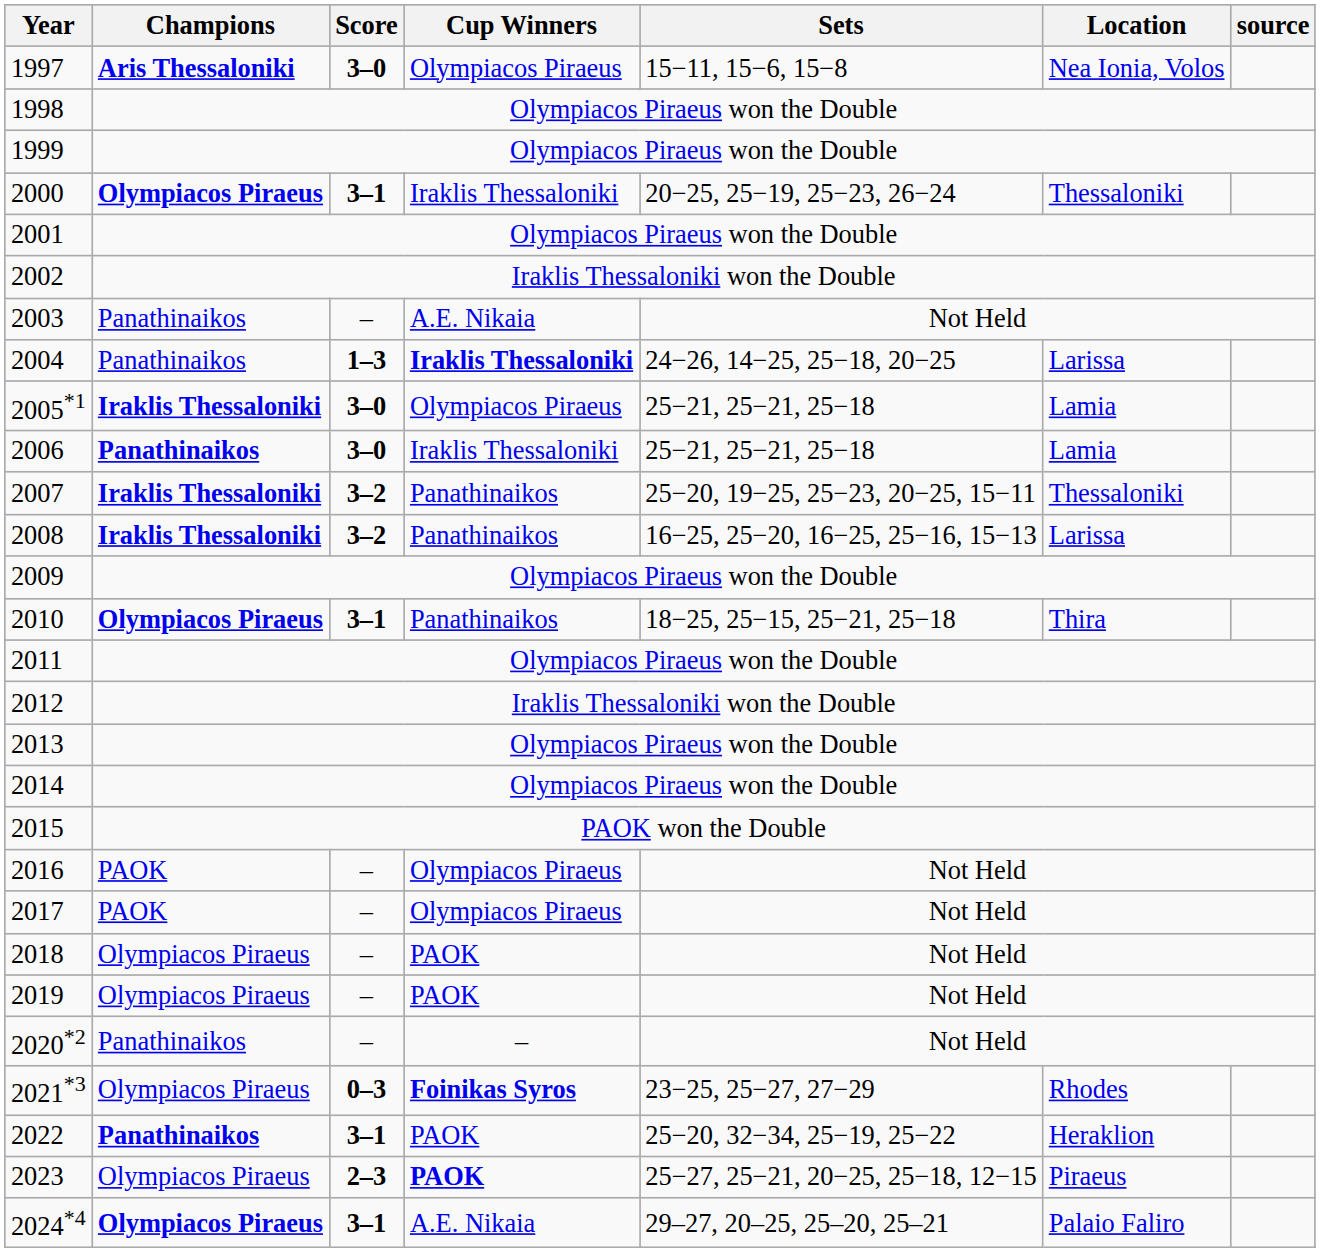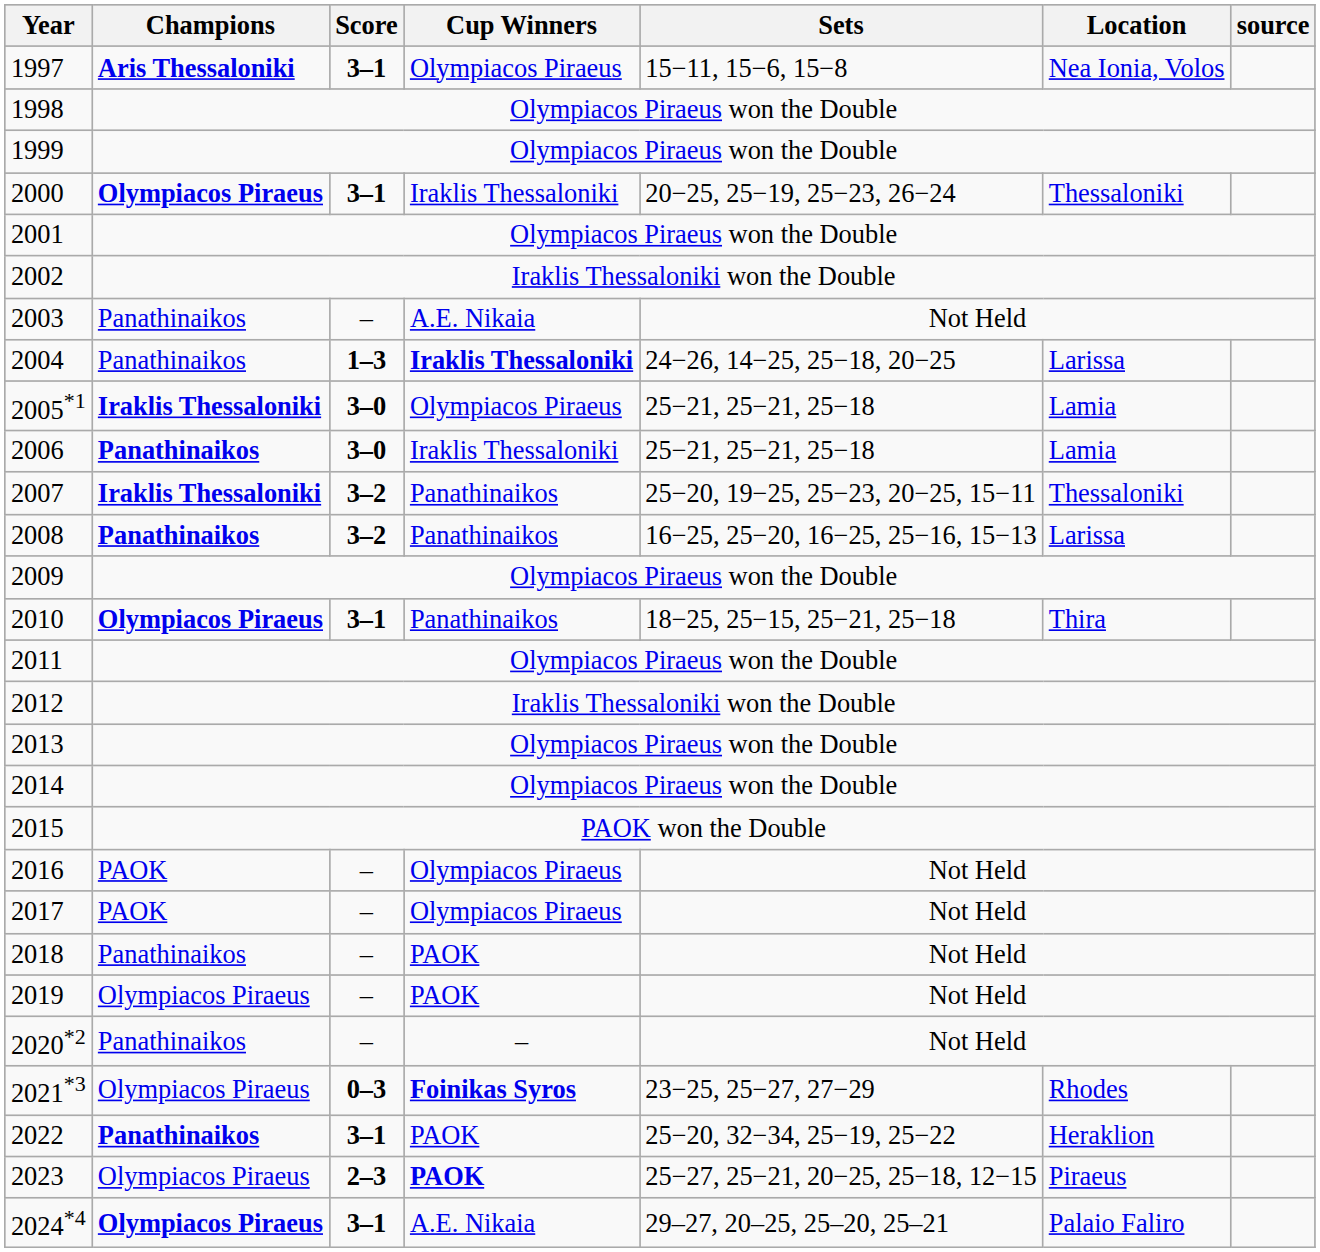1997 | Score: 3–0 -> 3–1
2008 | Champions: Iraklis Thessaloniki -> Panathinaikos
2018 | Champions: Olympiacos Piraeus -> Panathinaikos
